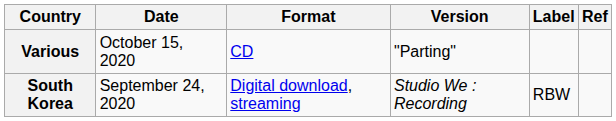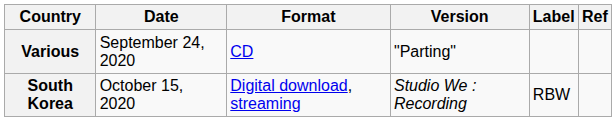Various | Date: October 15, 2020 -> September 24, 2020
South Korea | Date: September 24, 2020 -> October 15, 2020
